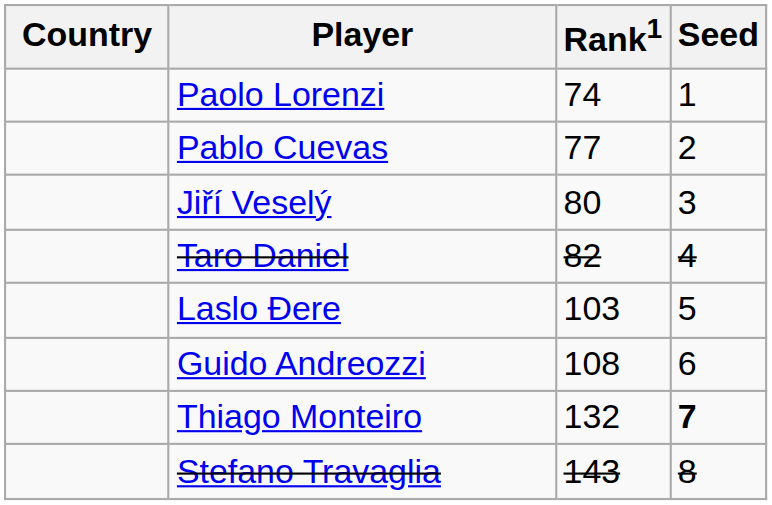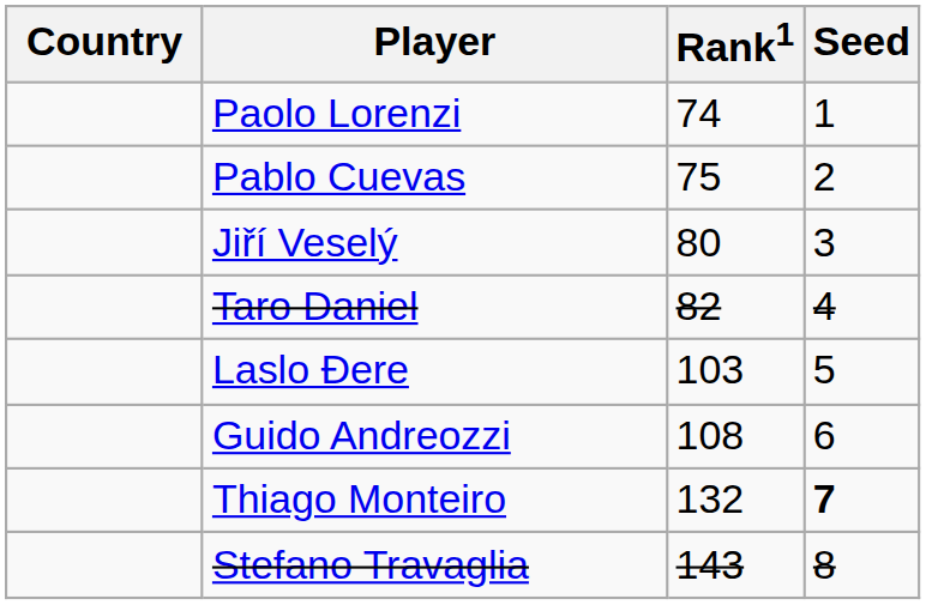Pablo Cuevas | Rank1: 77 -> 75
